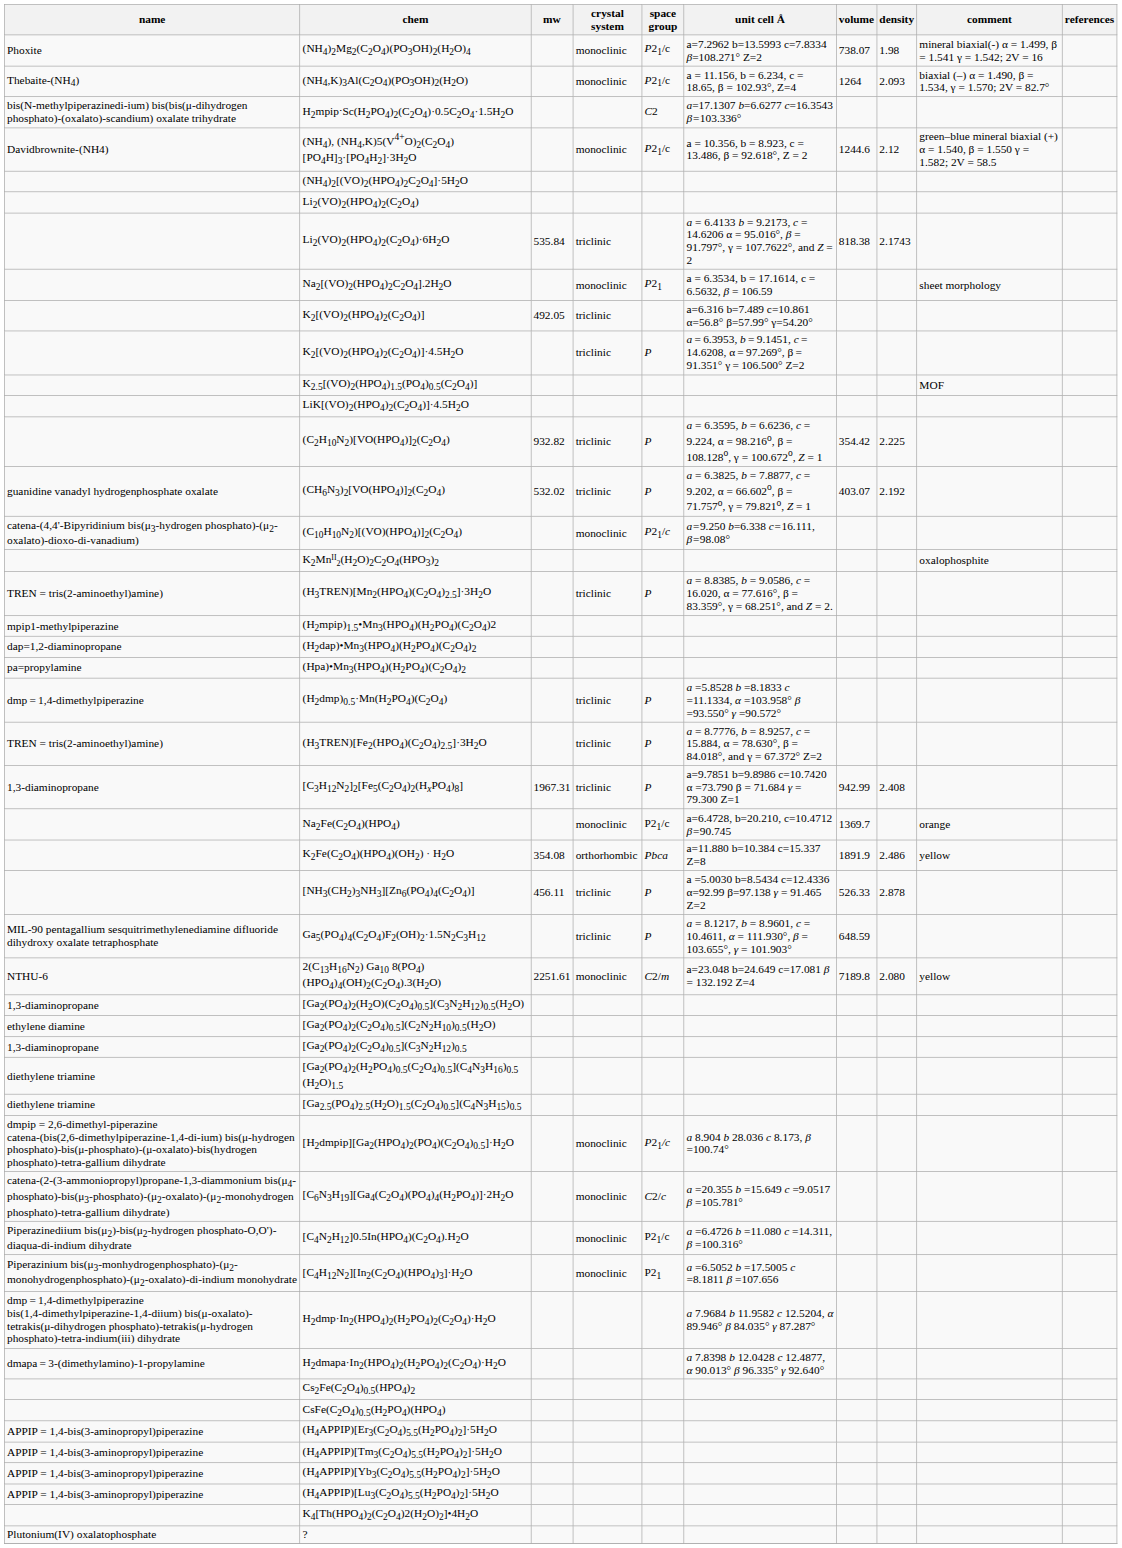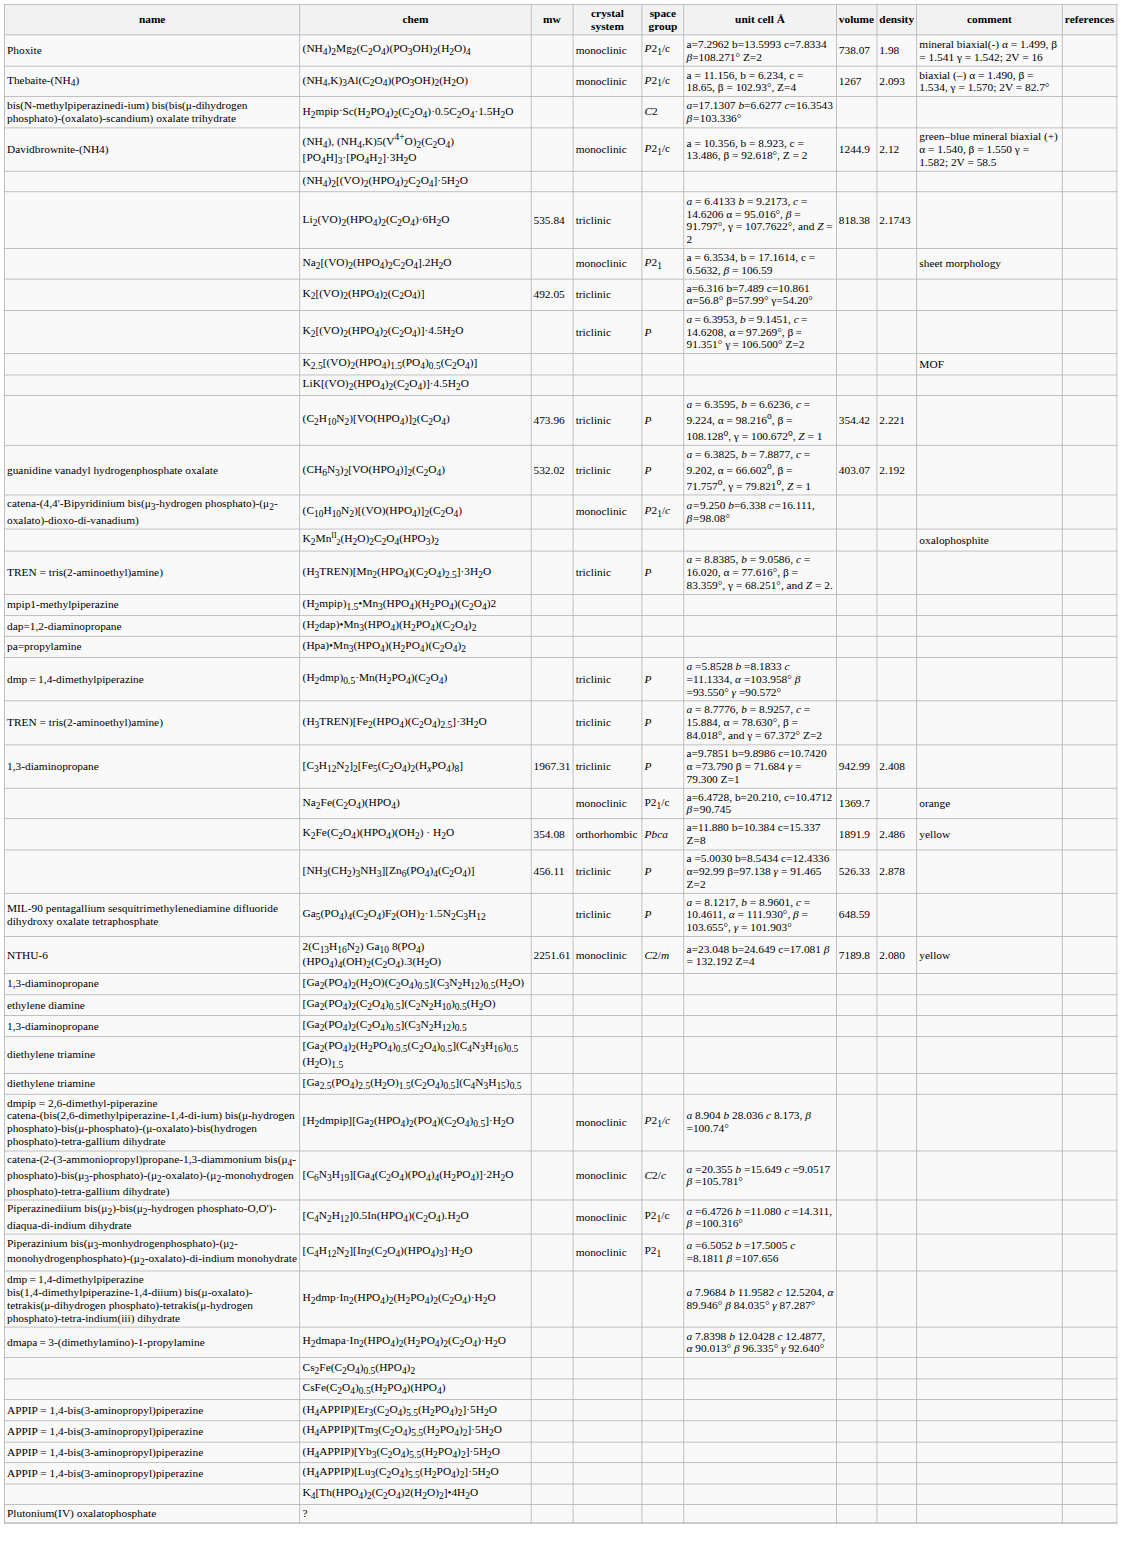(NH4,K)3Al(C2O4)(PO3OH)2(H2O) | volume: 1264 -> 1267
(NH4), (NH4,K)5(V4+O)2(C2O4)[PO4H]3·[PO4H2]·3H2O | volume: 1244.6 -> 1244.9
- row: Li2(VO)2(HPO4)2(C2O4)
(C2H10N2)[VO(HPO4)]2(C2O4) | mw: 932.82 -> 473.96
(C2H10N2)[VO(HPO4)]2(C2O4) | density: 2.225 -> 2.221
